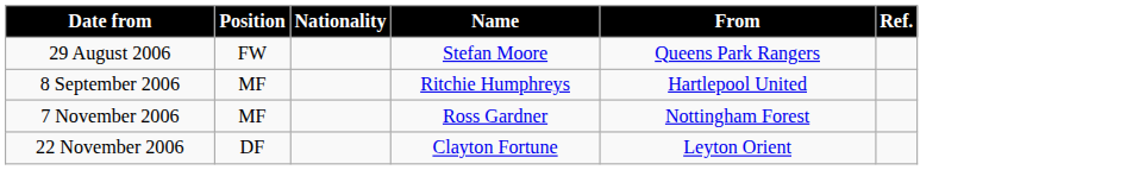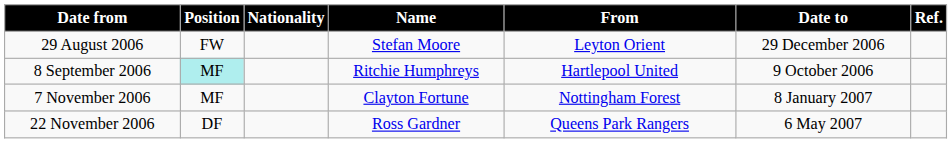+ column: Date to | 29 December 2006 | 9 October 2006 | 8 January 2007 | 6 May 2007
29 August 2006 | From: Queens Park Rangers -> Leyton Orient
8 September 2006 | Position: no background -> paleturquoise background
7 November 2006 | Name: Ross Gardner -> Clayton Fortune
22 November 2006 | Name: Clayton Fortune -> Ross Gardner
22 November 2006 | From: Leyton Orient -> Queens Park Rangers
